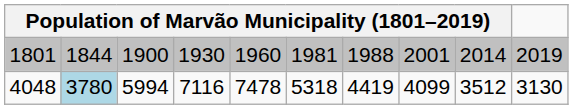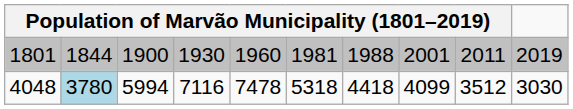1801 | column 9: 2014 -> 2011
4048 | column 7: 4419 -> 4418
4048 | column 10: 3130 -> 3030
